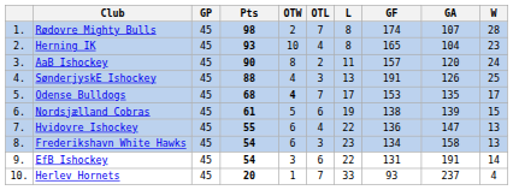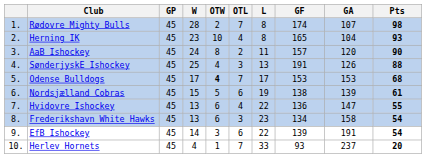columns swapped: W <-> Pts
Odense Bulldogs | GA: 135 -> 153
EfB Ishockey | GF: 131 -> 139
